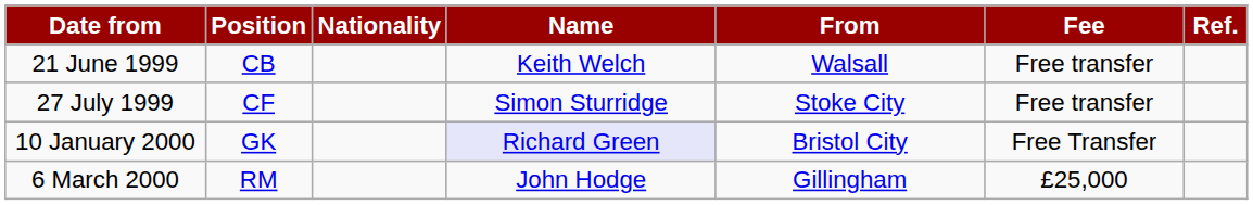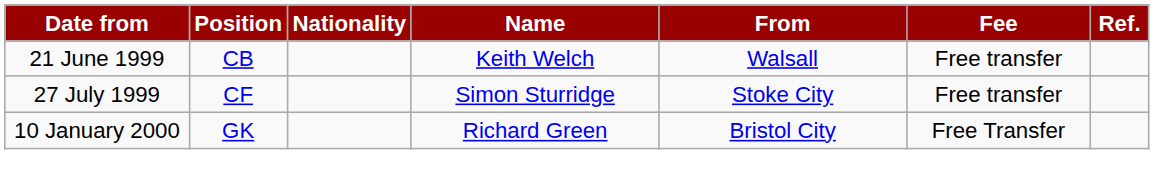10 January 2000 | Name: lavender background -> no background
- row: 6 March 2000 | RM | John Hodge | Gillingham | £25,000
